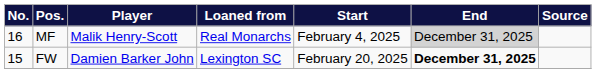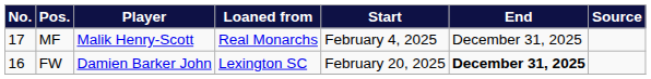MF | No.: 16 -> 17
MF | End: lightgrey background -> no background
FW | No.: 15 -> 16
